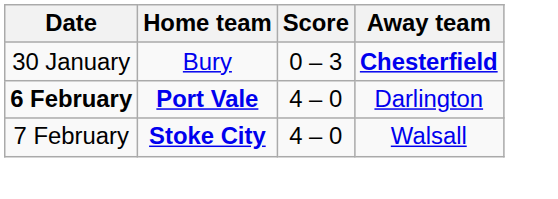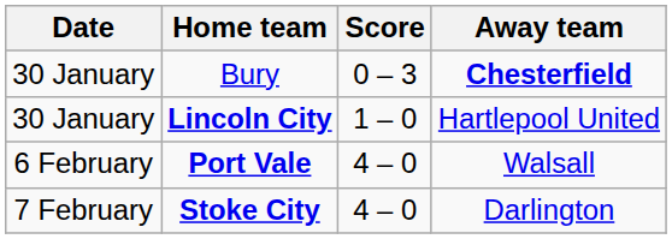+ row: 30 January | Lincoln City | 1 – 0 | Hartlepool United
Port Vale | Date: bold -> normal
Port Vale | Away team: Darlington -> Walsall
Stoke City | Away team: Walsall -> Darlington
